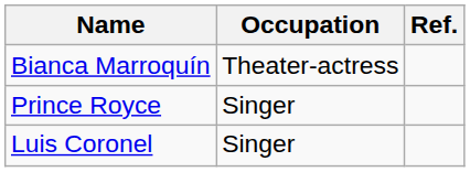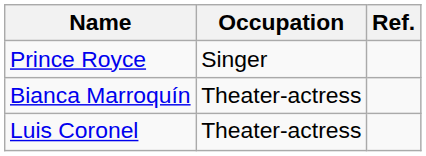rows swapped: Prince Royce <-> Bianca Marroquín
Luis Coronel | Occupation: Singer -> Theater-actress
